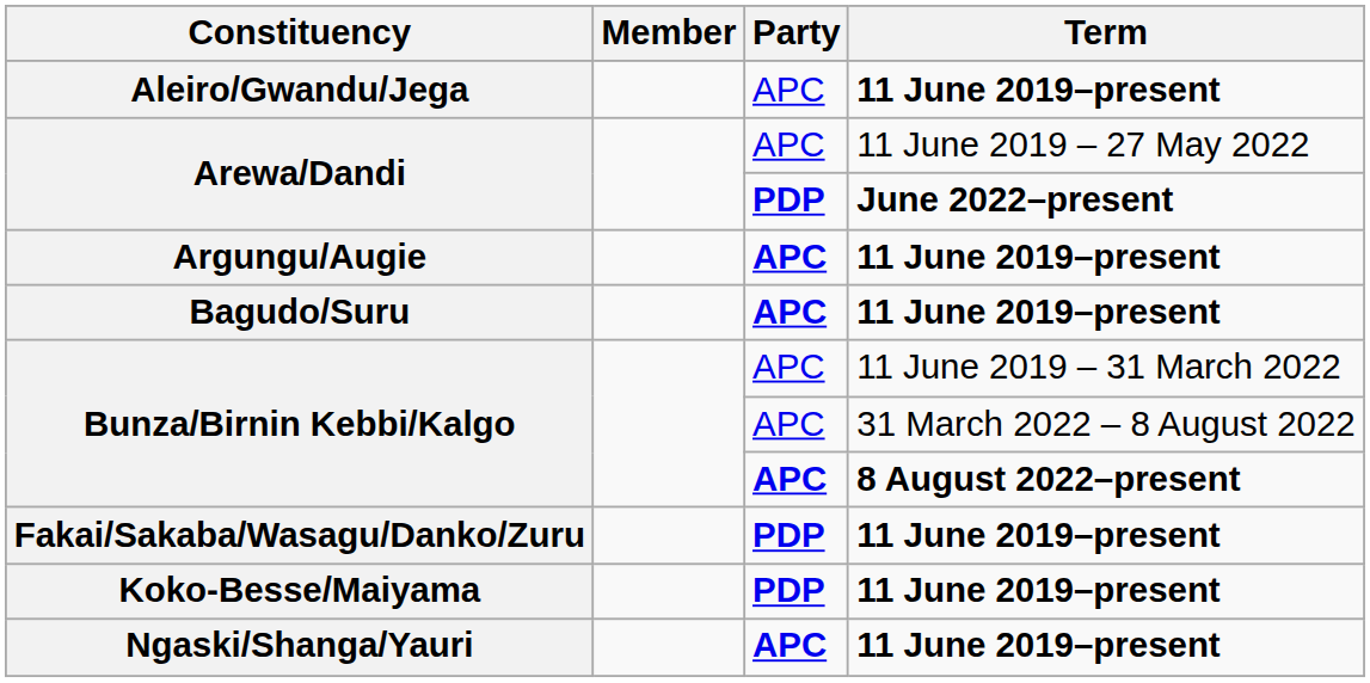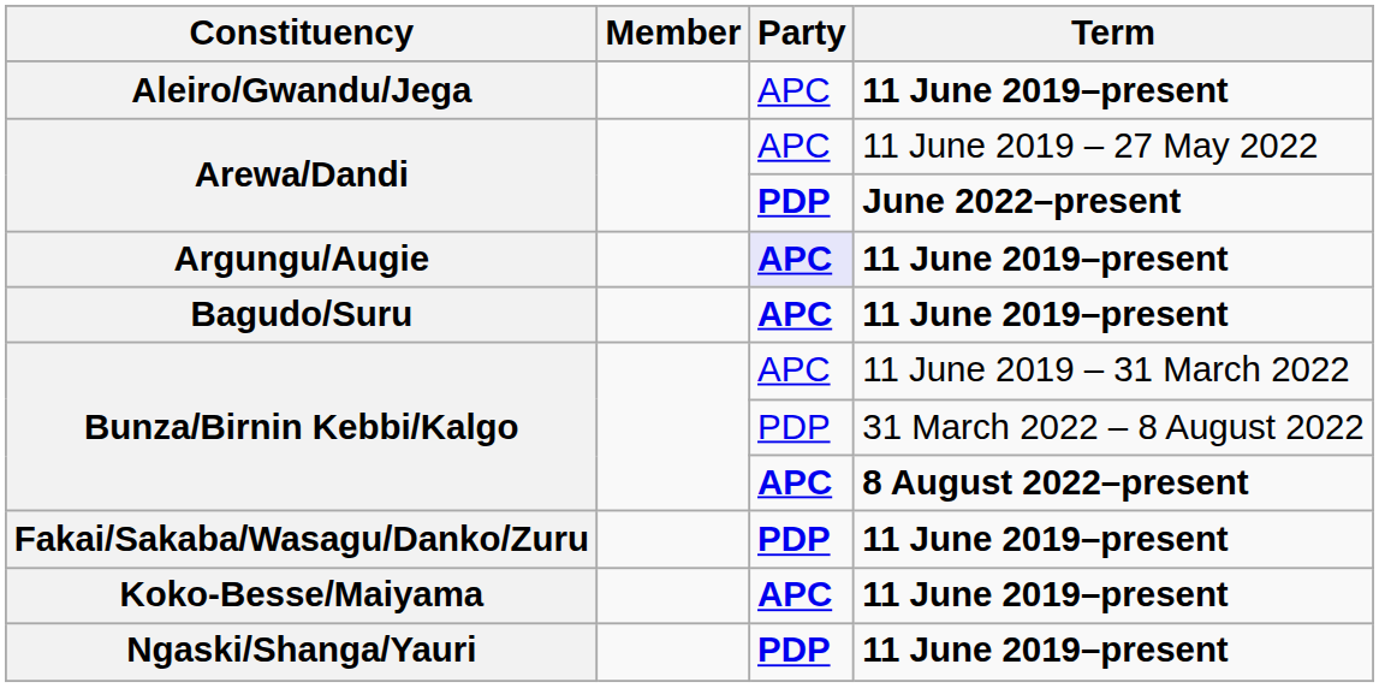Argungu/Augie | Party: no background -> lavender background
Bunza/Birnin Kebbi/Kalgo / 31 March 2022 – 8 August 2022 | Party: APC -> PDP
Koko-Besse/Maiyama | Party: PDP -> APC
Ngaski/Shanga/Yauri | Party: APC -> PDP
